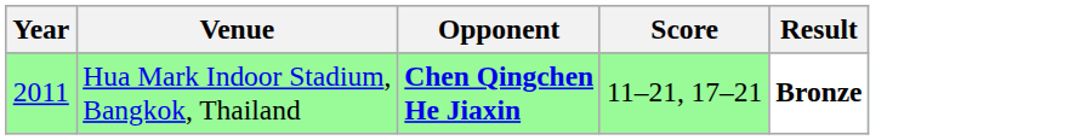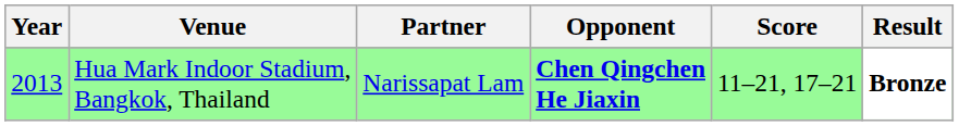+ column: Partner | Narissapat Lam
Hua Mark Indoor Stadium, Bangkok, Thailand | Year: 2011 -> 2013
